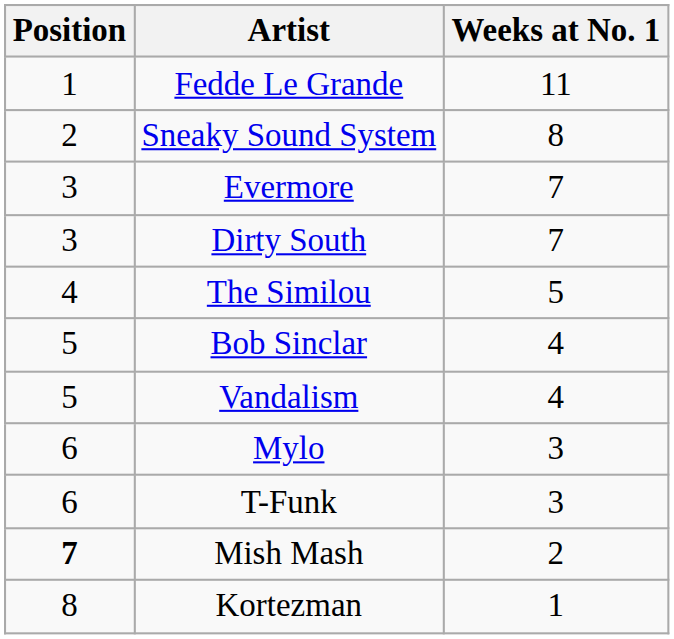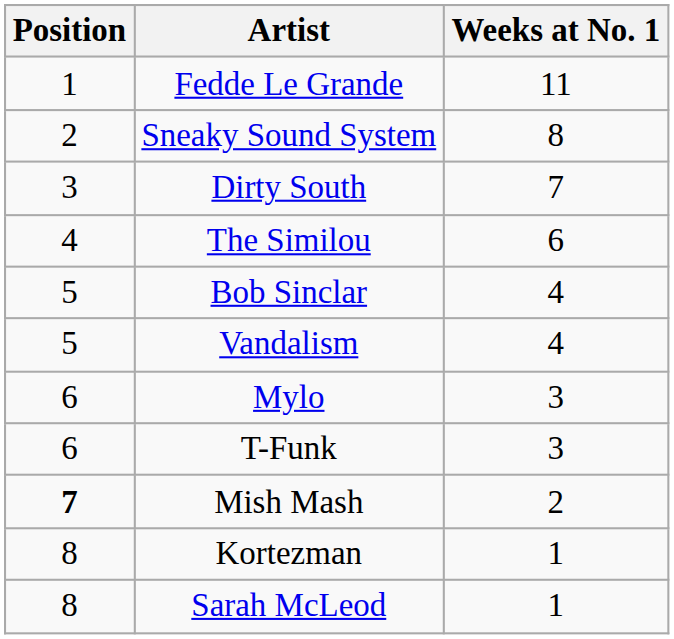- row: 3 | Evermore | 7
The Similou | Weeks at No. 1: 5 -> 6
+ row: 8 | Sarah McLeod | 1
